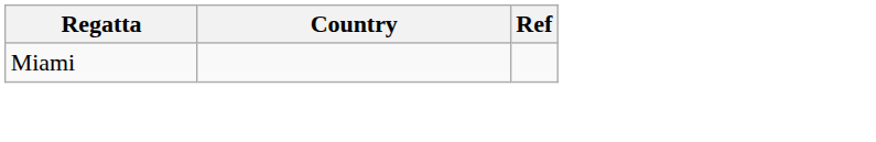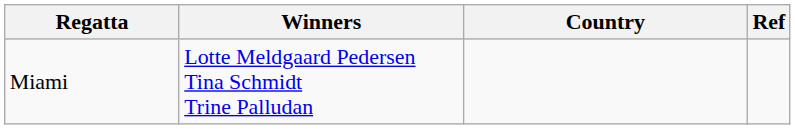+ column: Winners | Lotte Meldgaard Pedersen Tina Schmidt Trine Palludan
